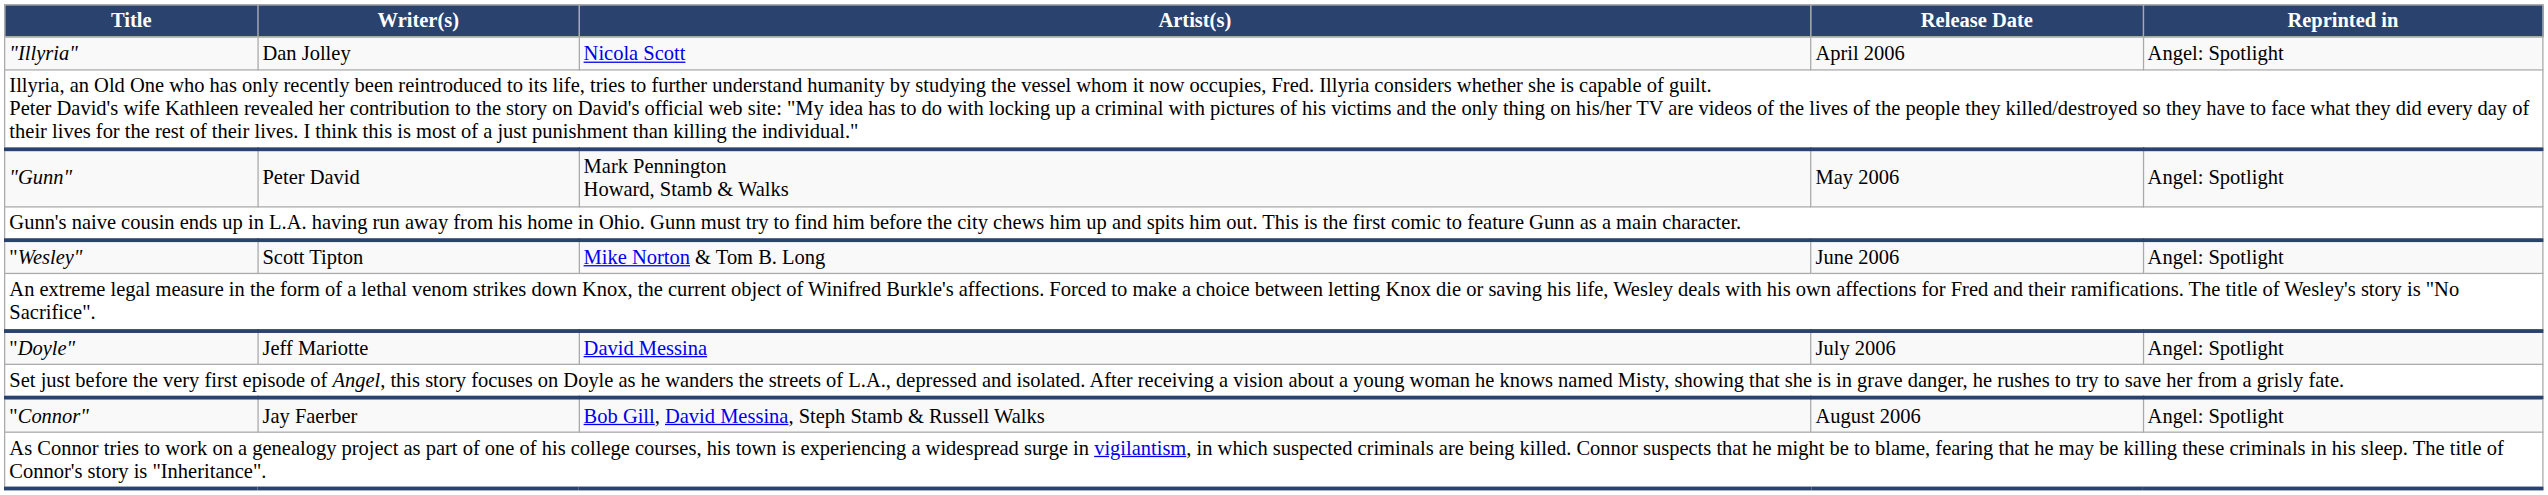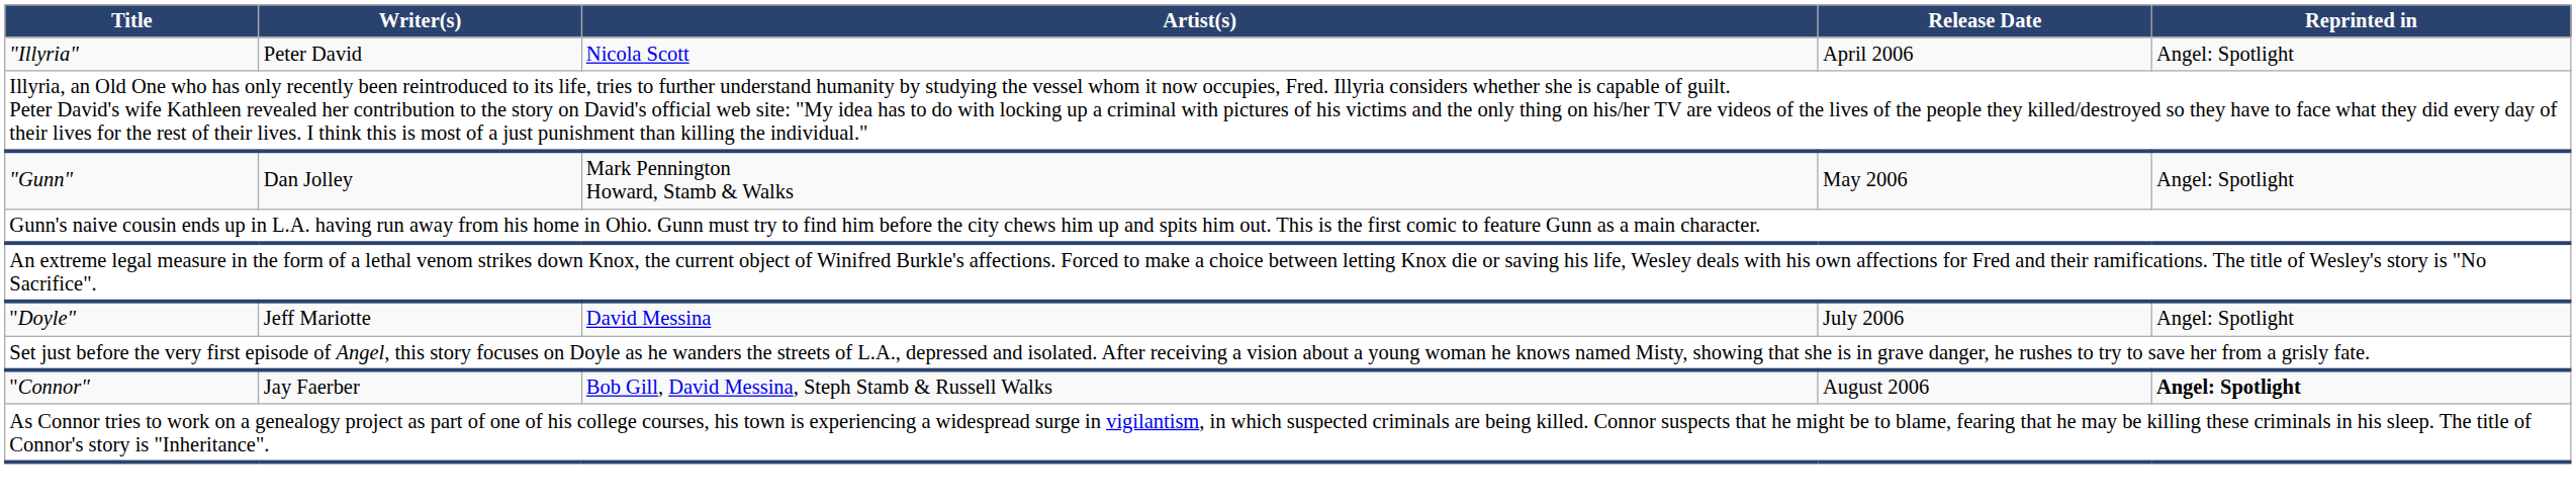"Illyria" | Writer(s): Dan Jolley -> Peter David
"Gunn" | Writer(s): Peter David -> Dan Jolley
- row: "Wesley" | Scott Tipton | Mike Norton & Tom B. Long | June 2006 | Angel: Spotlight
"Connor" | Reprinted in: normal -> bold
